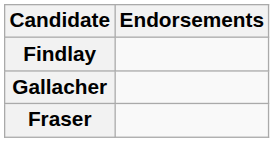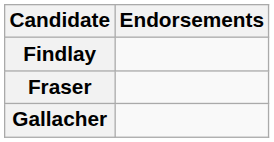rows swapped: Fraser <-> Gallacher
